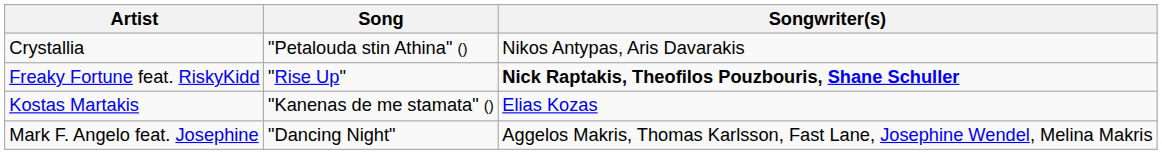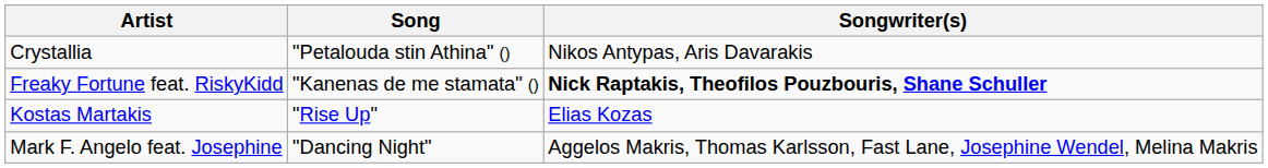Freaky Fortune feat. RiskyKidd | Song: "Rise Up" -> "Kanenas de me stamata" ()
Kostas Martakis | Song: "Kanenas de me stamata" () -> "Rise Up"
